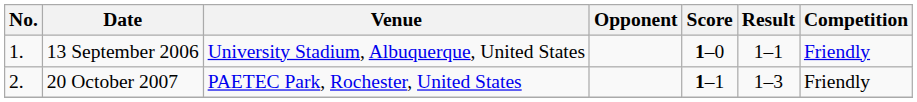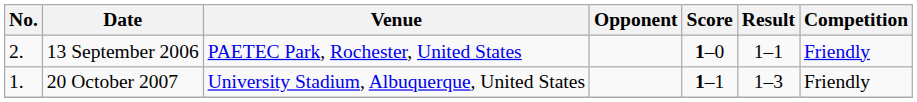13 September 2006 | No.: 1. -> 2.
13 September 2006 | Venue: University Stadium, Albuquerque, United States -> PAETEC Park, Rochester, United States
20 October 2007 | No.: 2. -> 1.
20 October 2007 | Venue: PAETEC Park, Rochester, United States -> University Stadium, Albuquerque, United States
